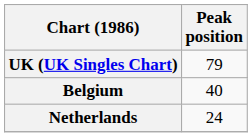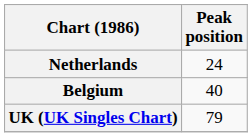rows swapped: UK (UK Singles Chart) <-> Netherlands
